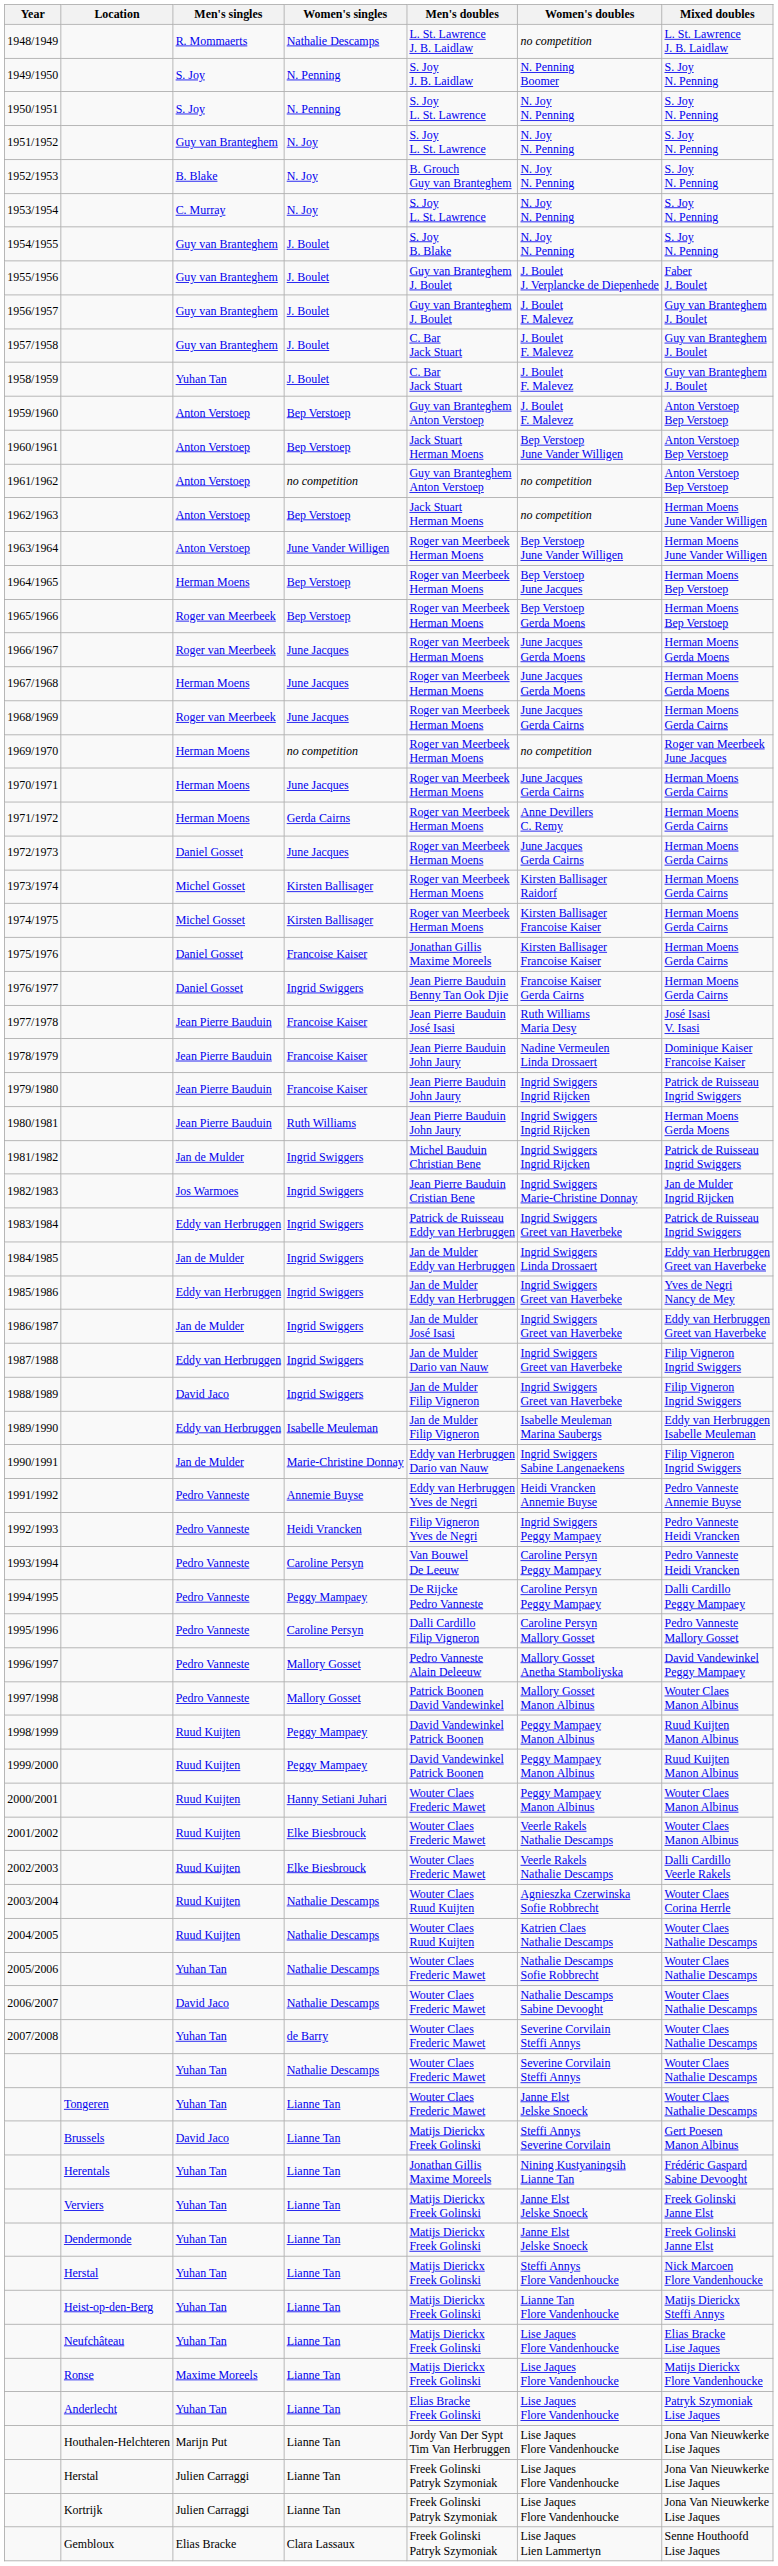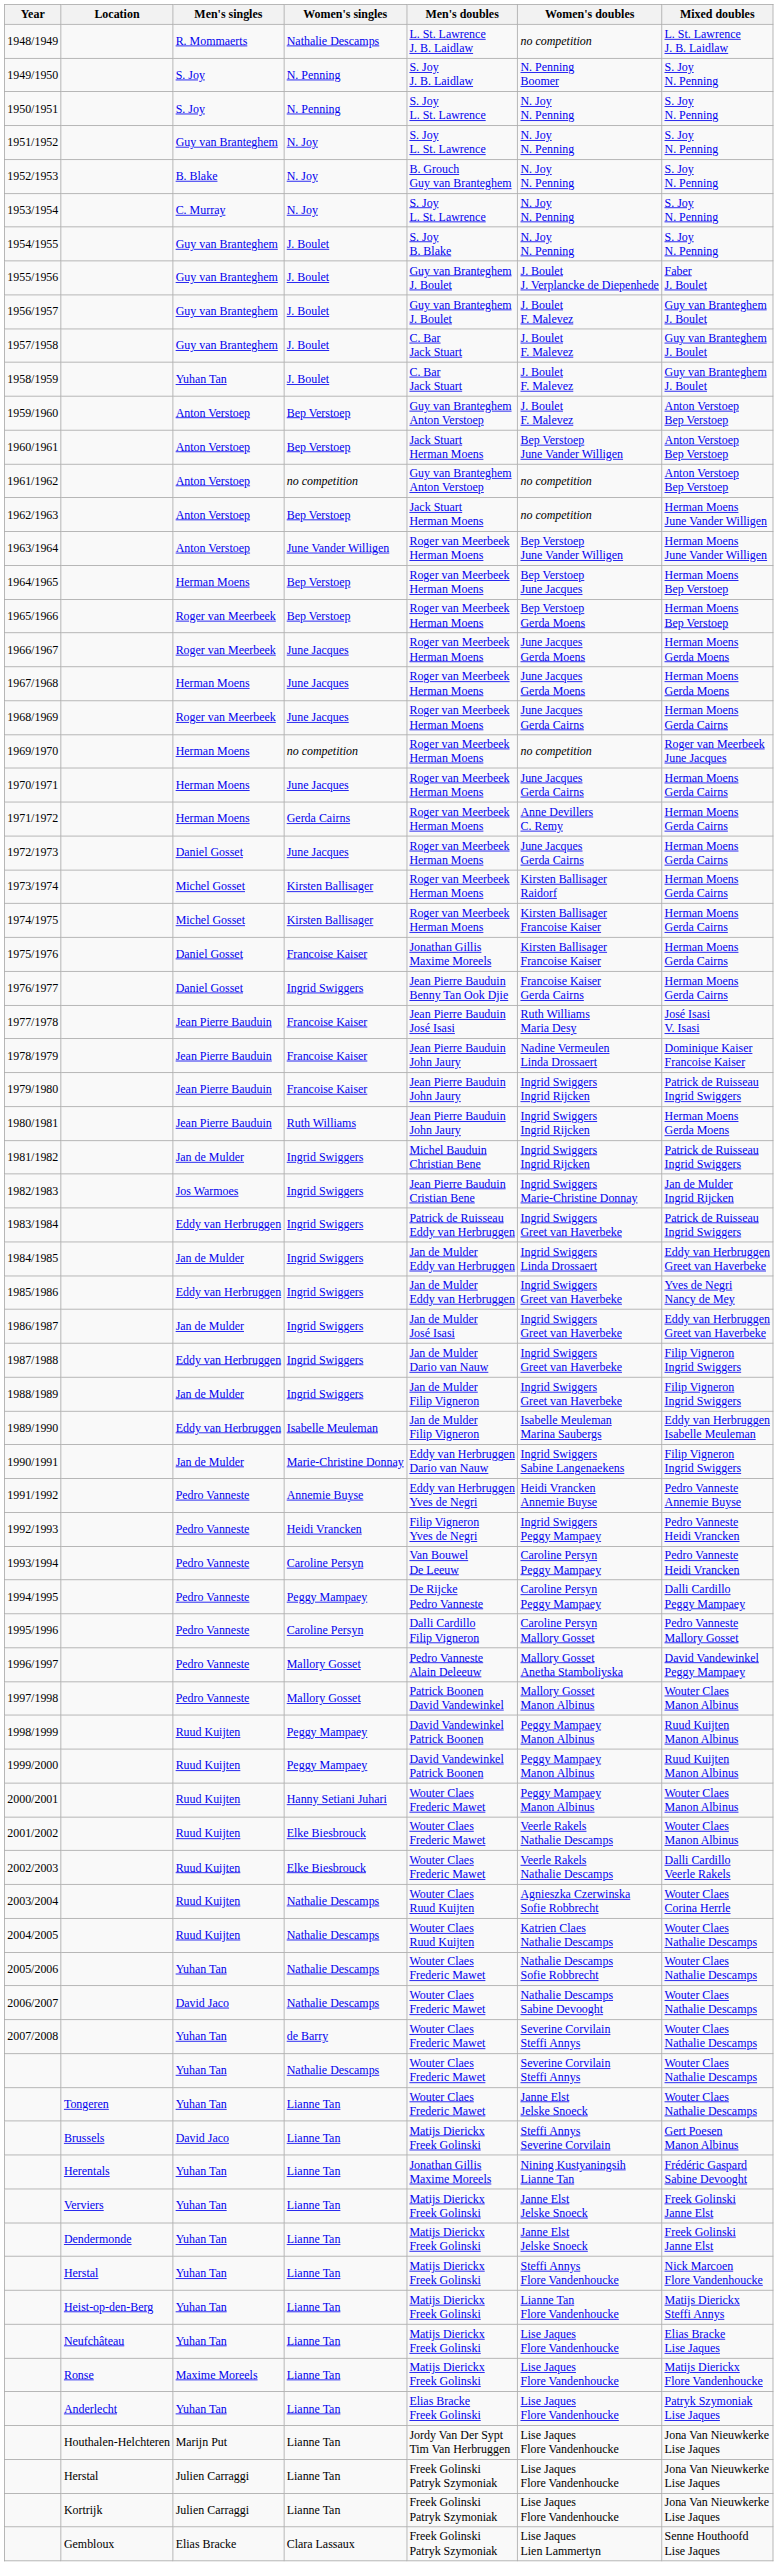1988/1989 | Men's singles: David Jaco -> Jan de Mulder
